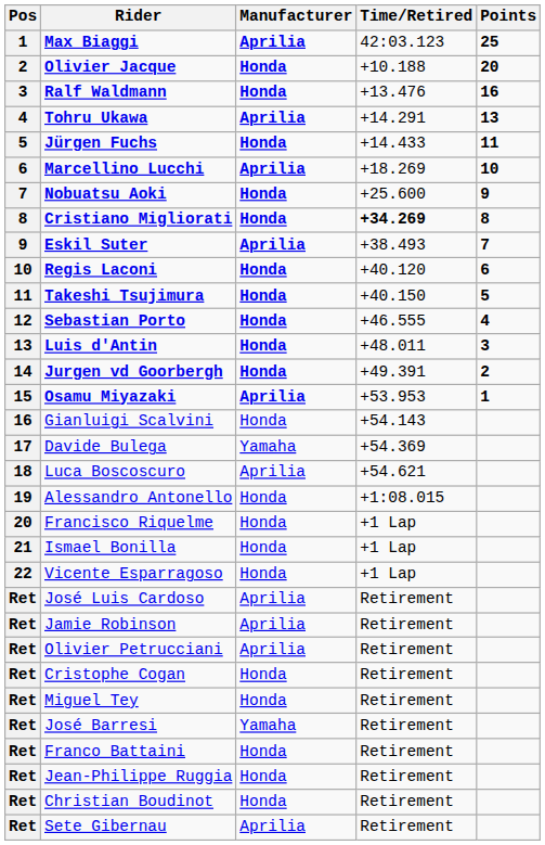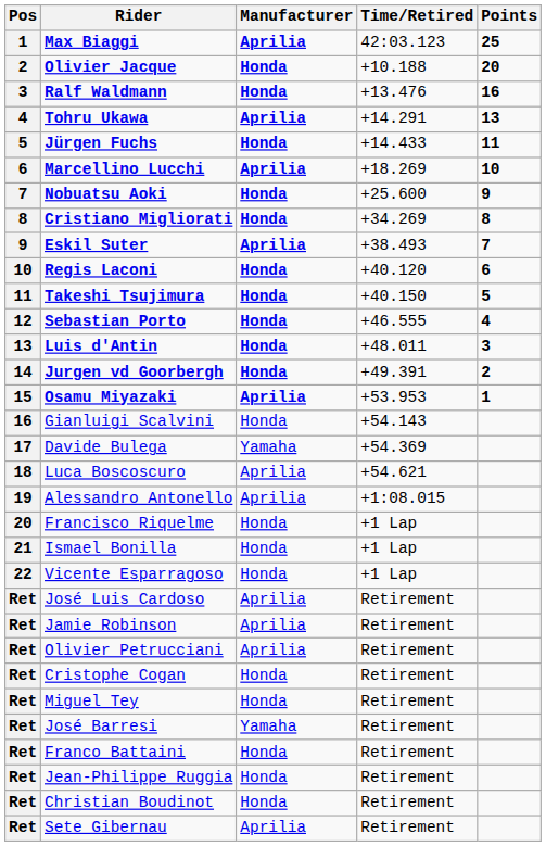Cristiano Migliorati | Time/Retired: bold -> normal
Alessandro Antonello | Manufacturer: Honda -> Aprilia
